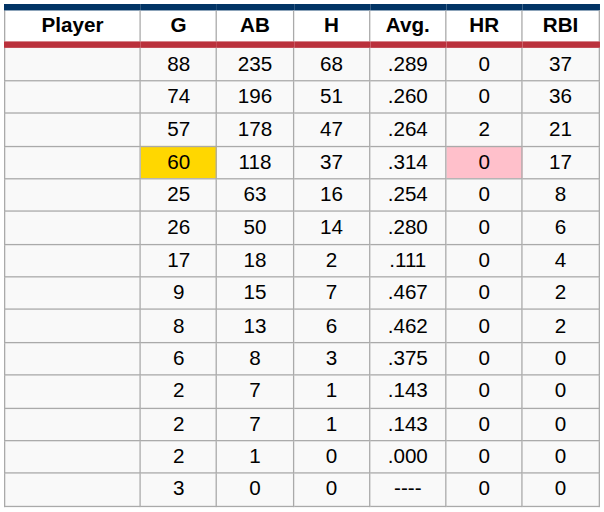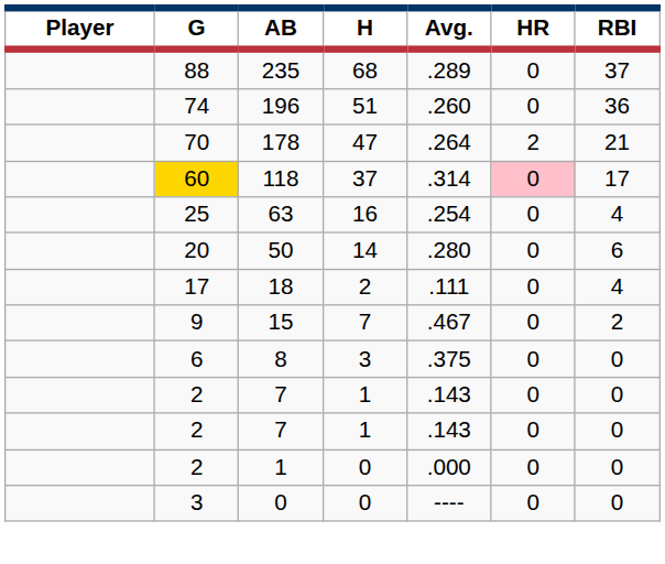178 | G: 57 -> 70
63 | RBI: 8 -> 4
50 | G: 26 -> 20
- row: 8 | 13 | 6 | .462 | 0 | 2
